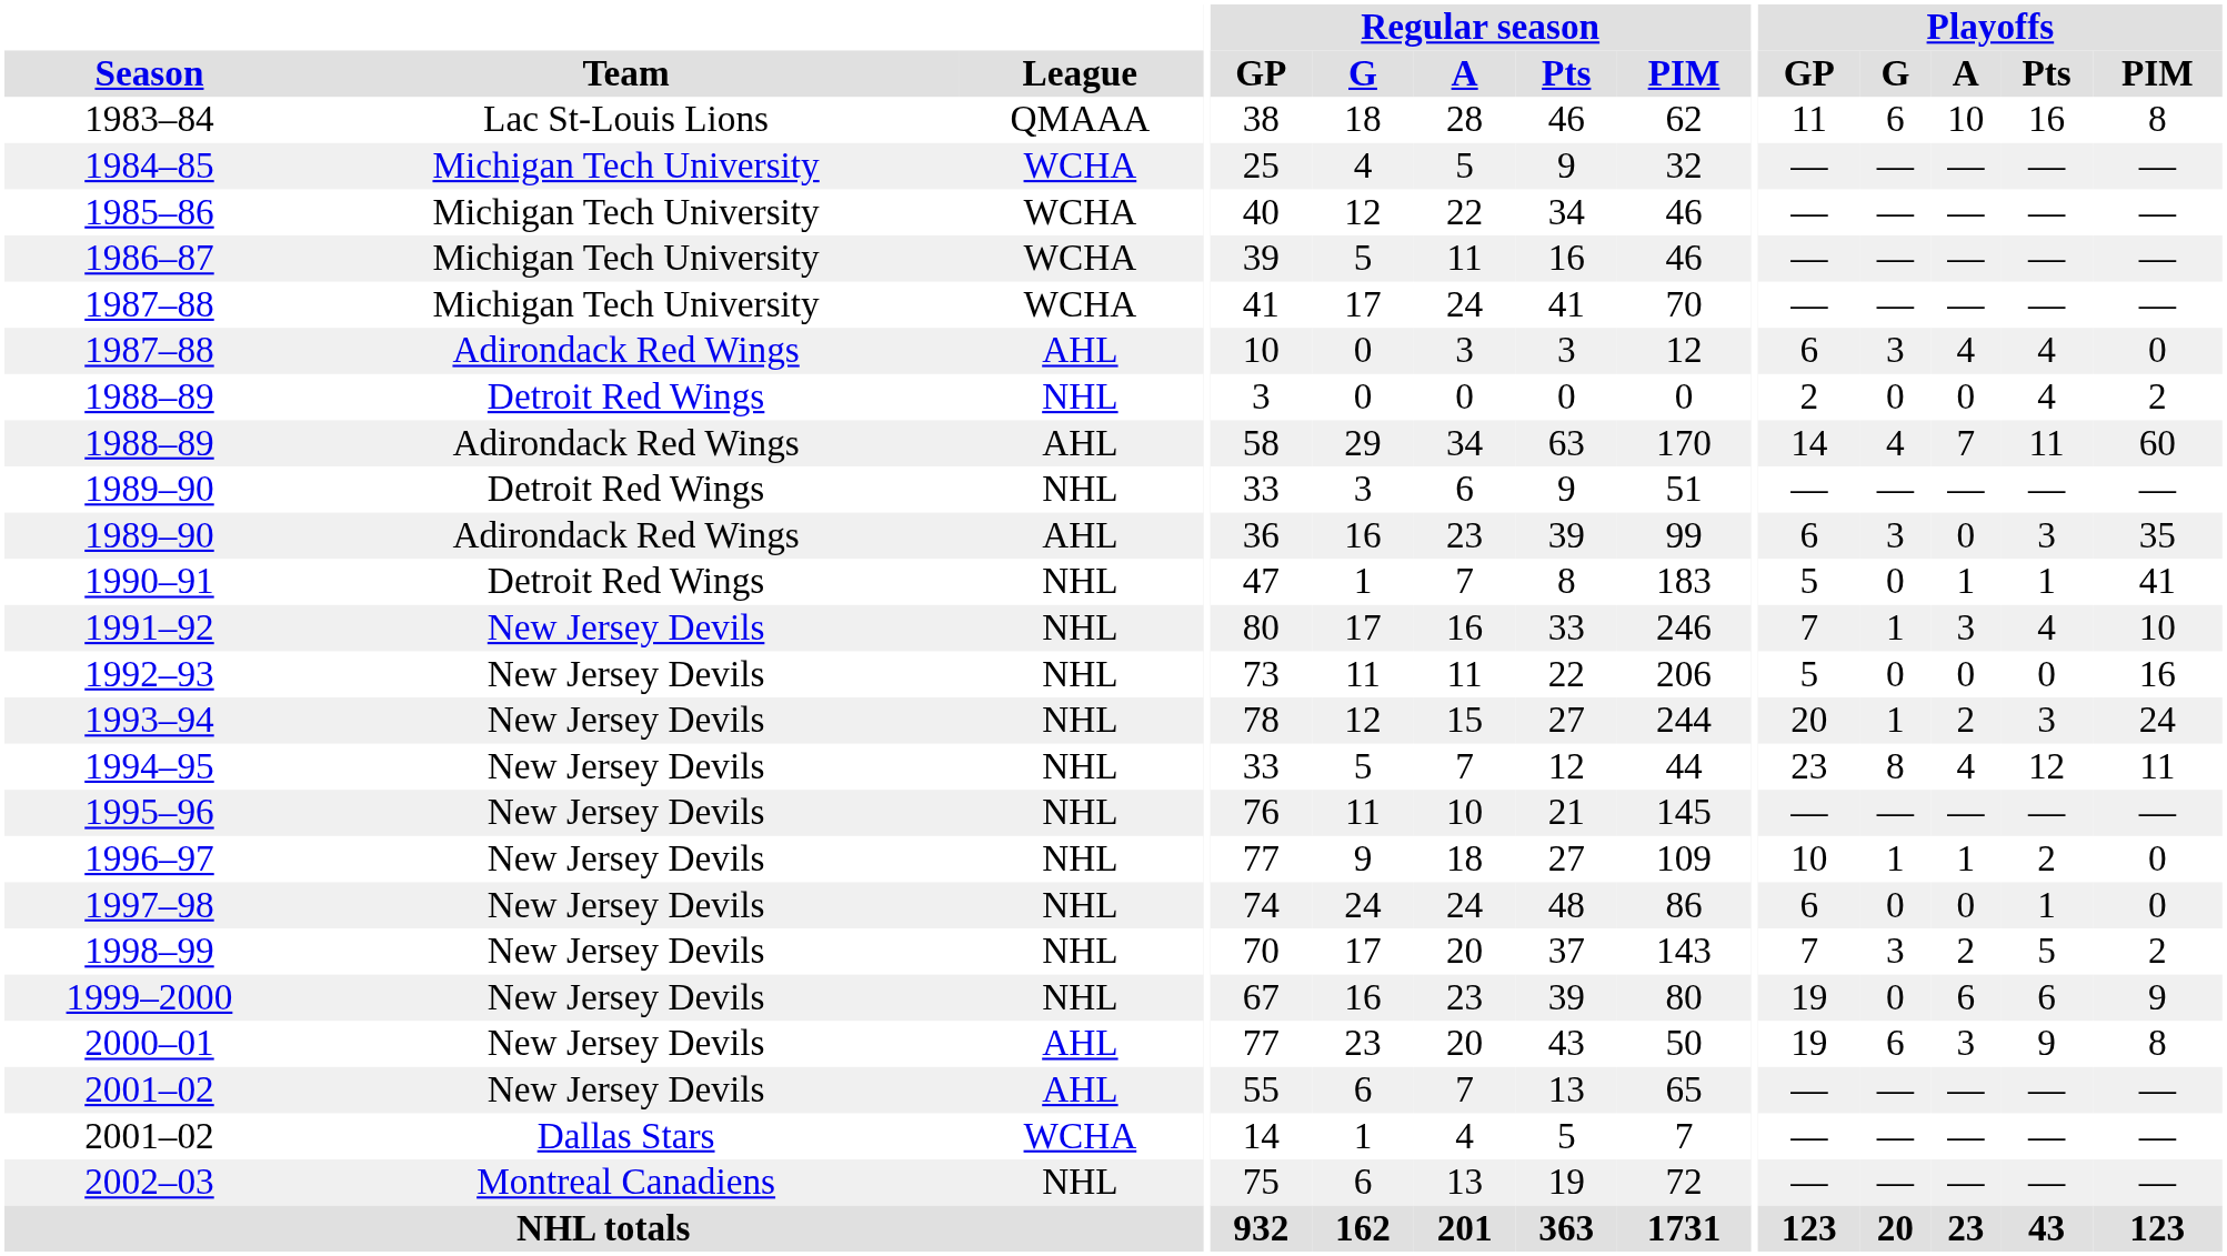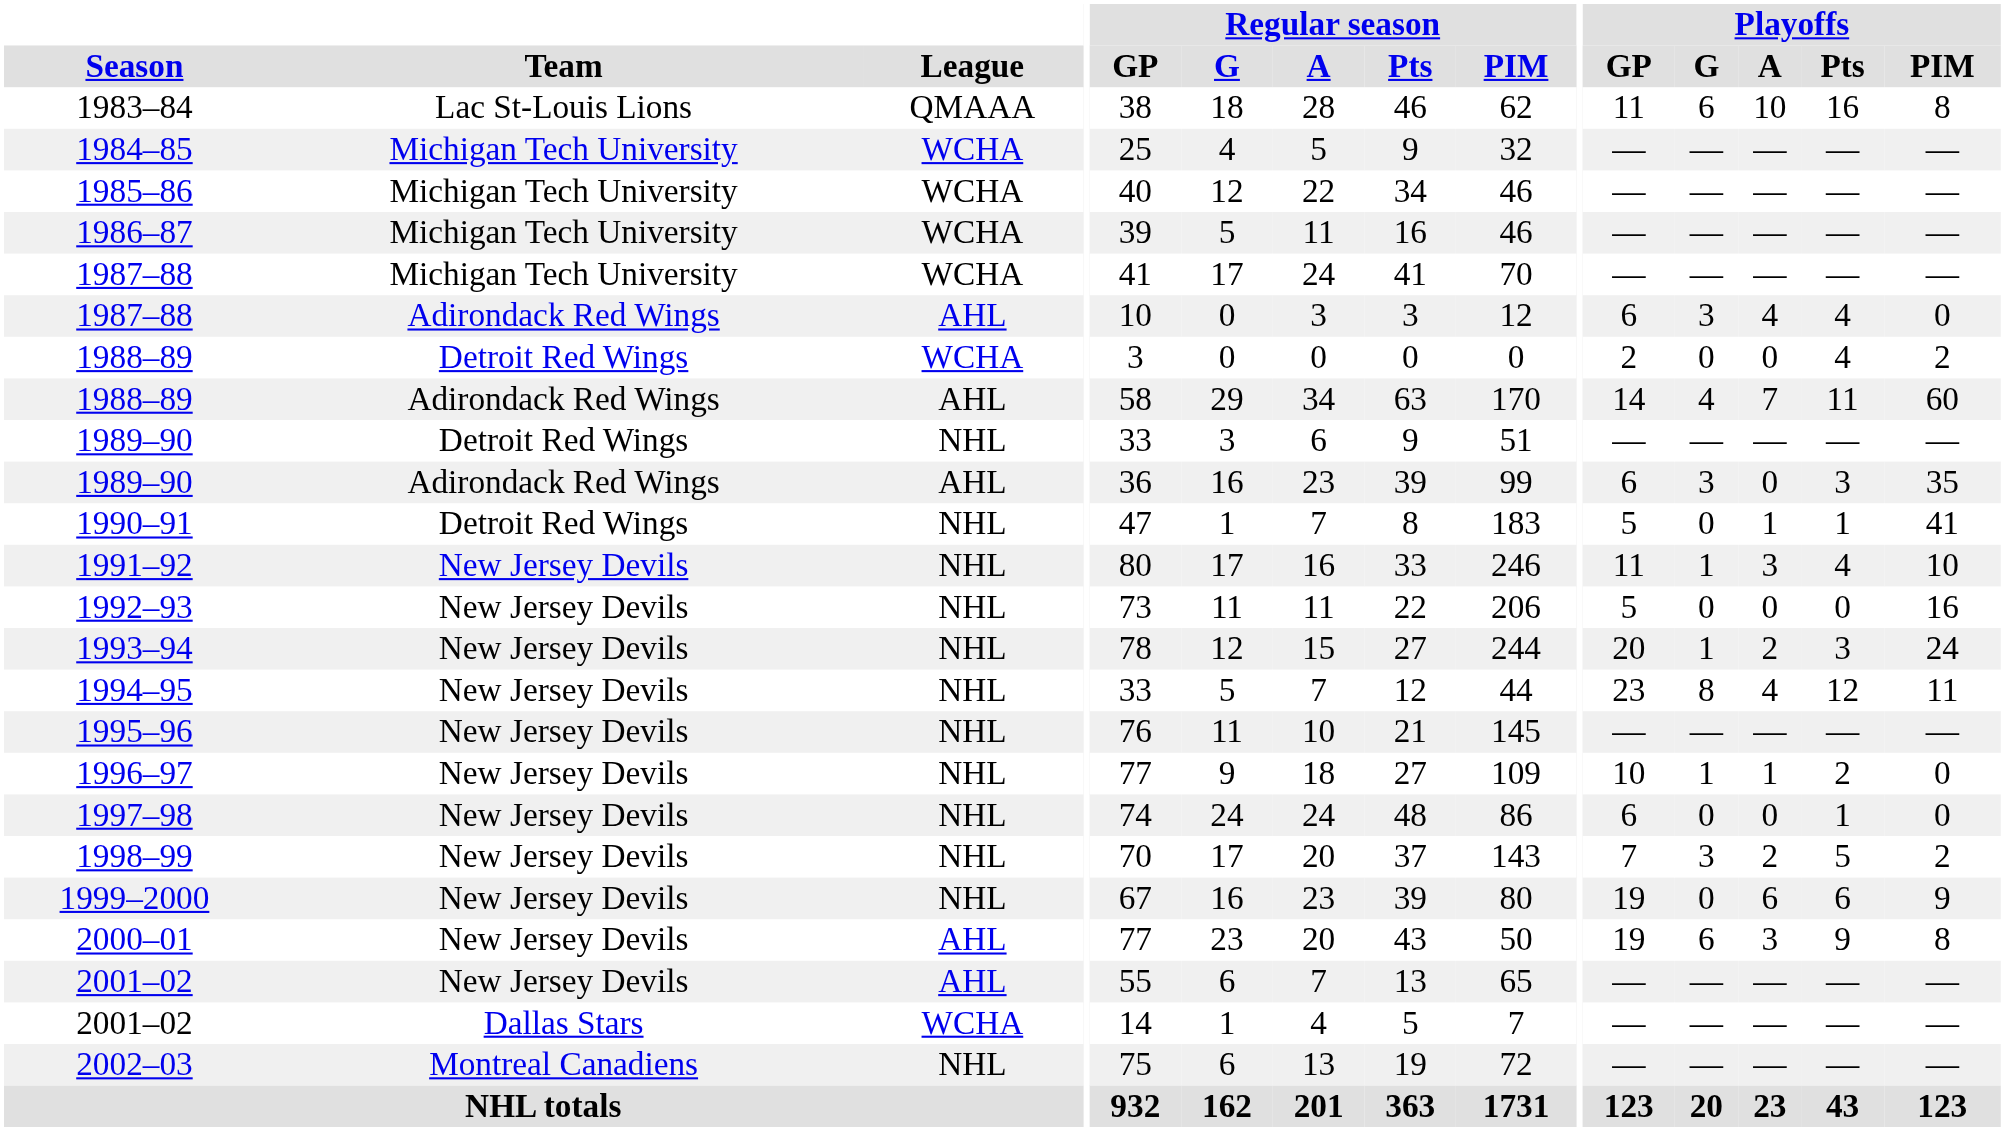1988–89 / Detroit Red Wings | League: NHL -> WCHA
1991–92 | Playoffs / GP: 7 -> 11
